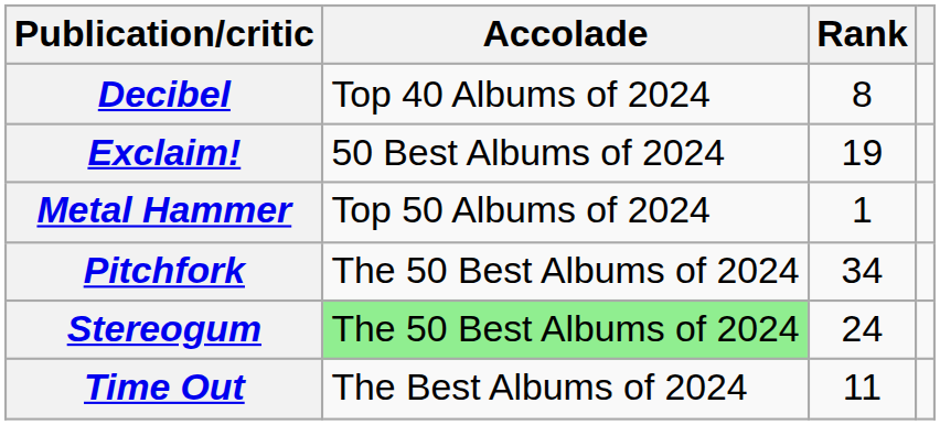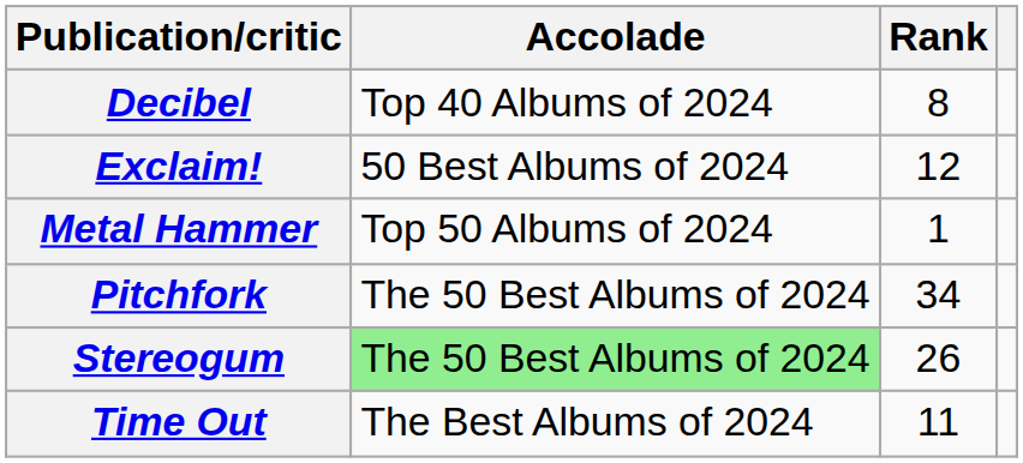Exclaim! | Rank: 19 -> 12
Stereogum | Rank: 24 -> 26
